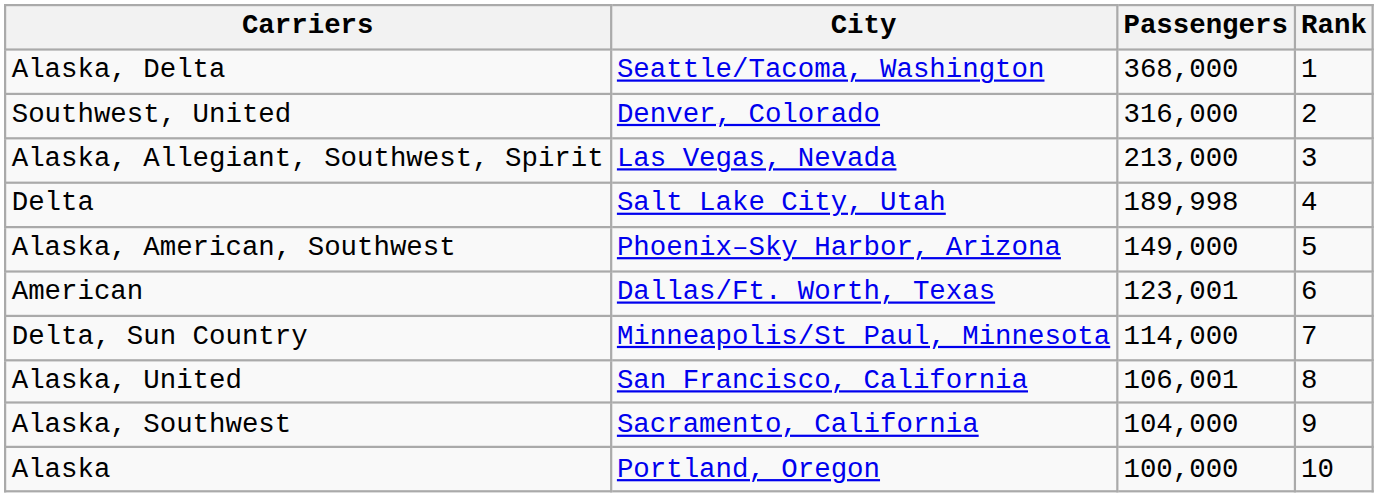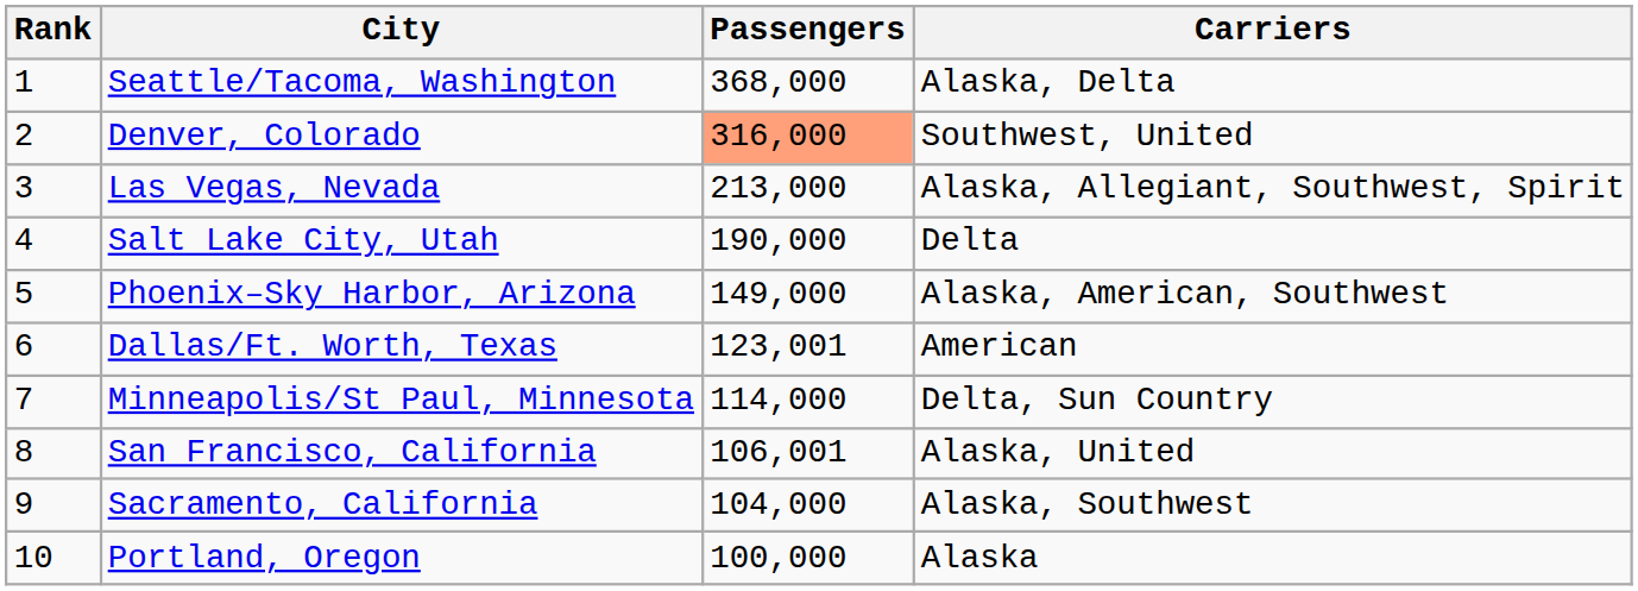columns swapped: Rank <-> Carriers
Denver, Colorado | Passengers: no background -> lightsalmon background
Salt Lake City, Utah | Passengers: 189,998 -> 190,000
